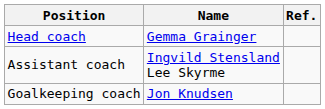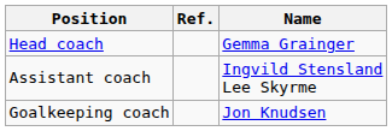columns swapped: Name <-> Ref.
